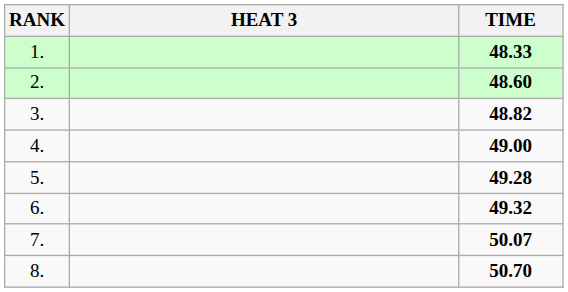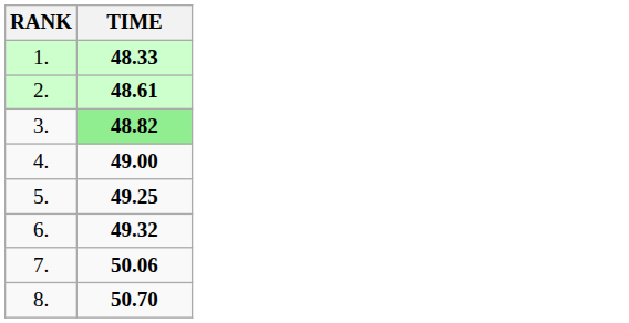- column: HEAT 3
2. | TIME: 48.60 -> 48.61
3. | TIME: no background -> lightgreen background
5. | TIME: 49.28 -> 49.25
7. | TIME: 50.07 -> 50.06
